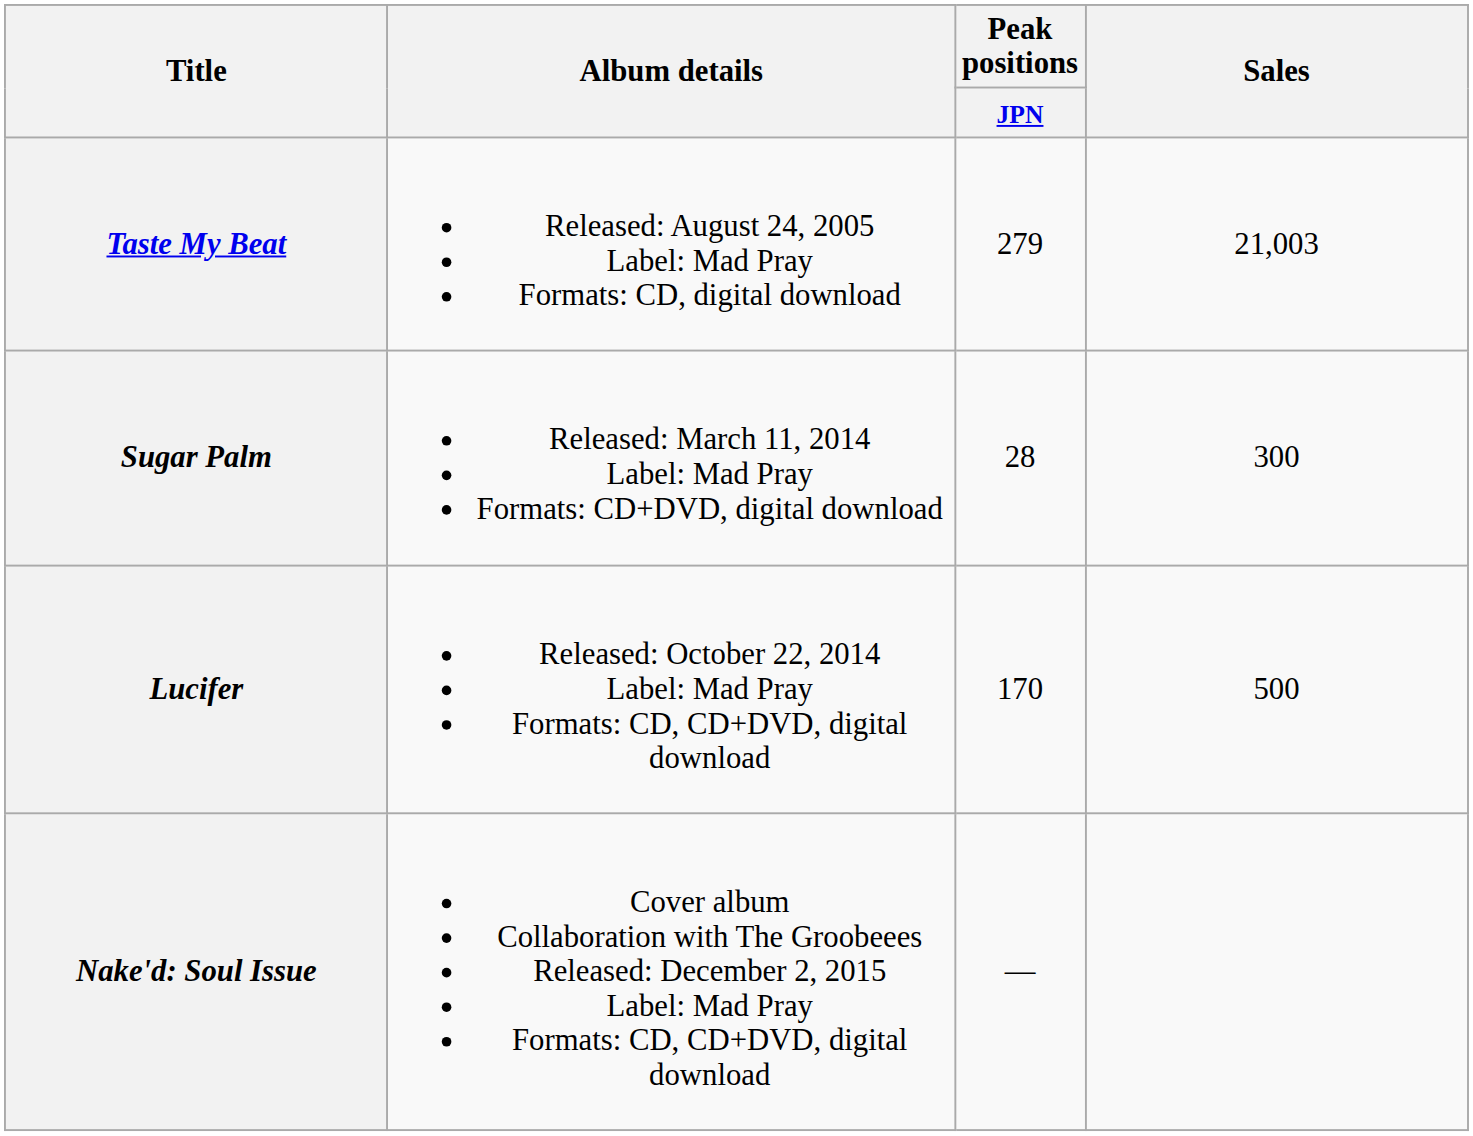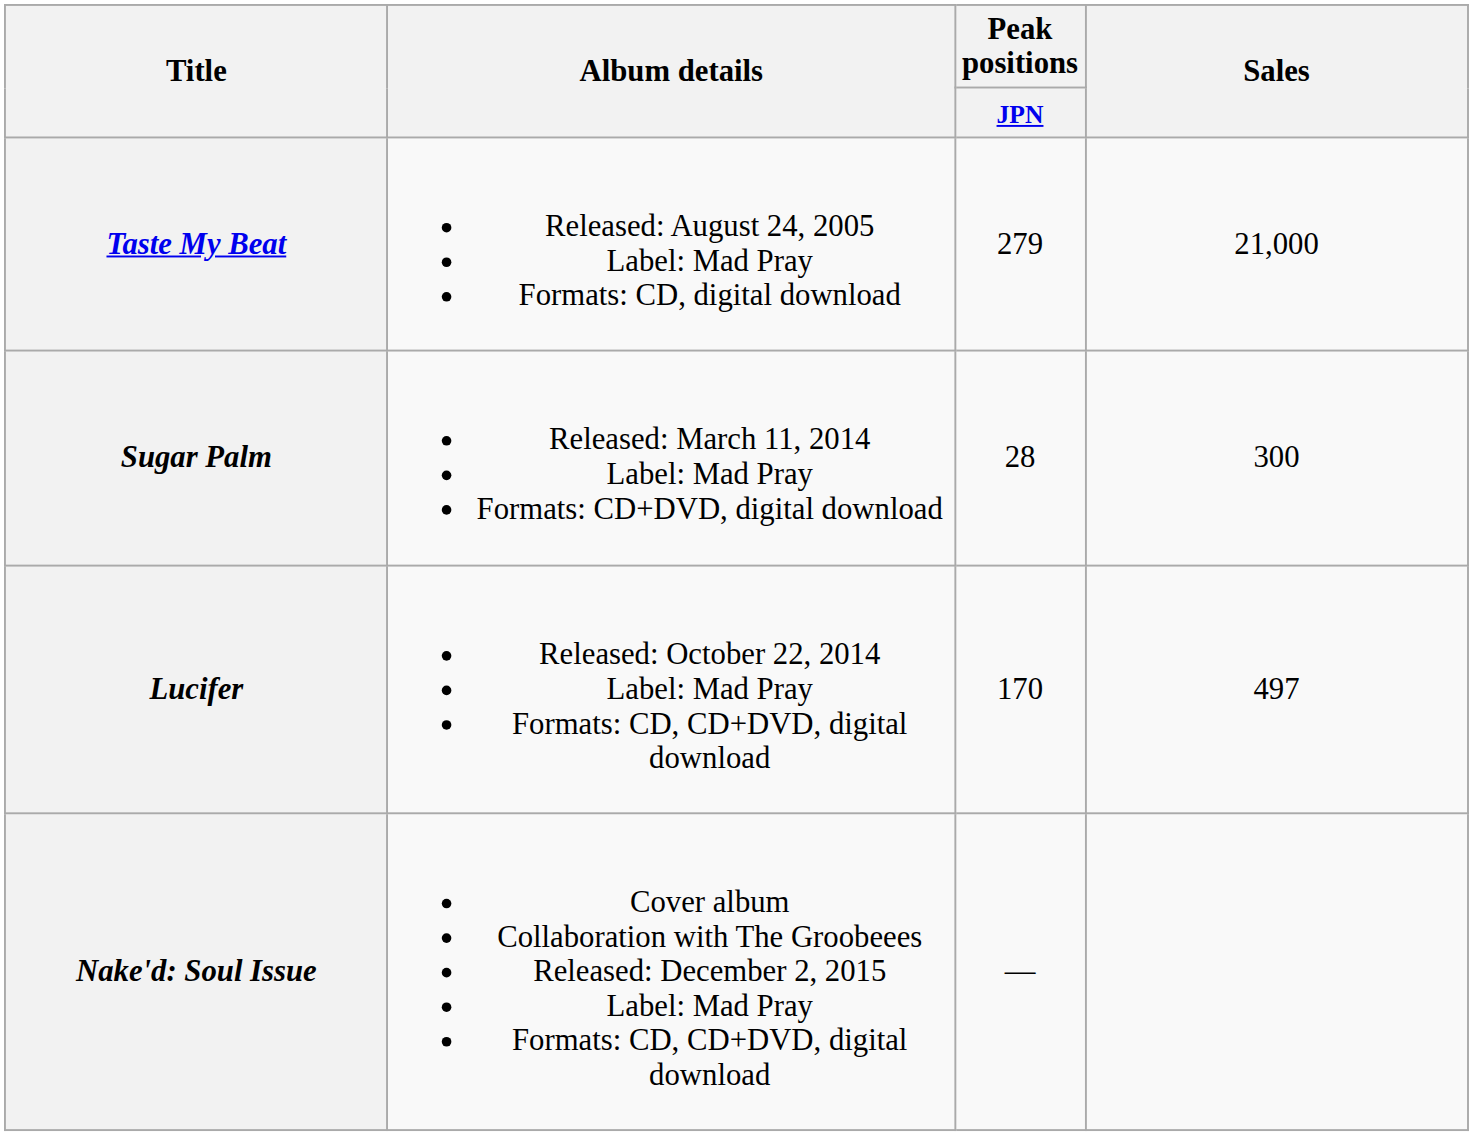Taste My Beat | Sales: 21,003 -> 21,000
Lucifer | Sales: 500 -> 497
